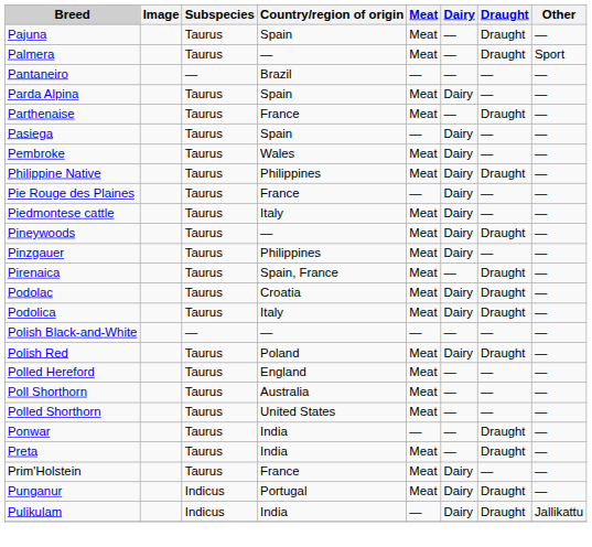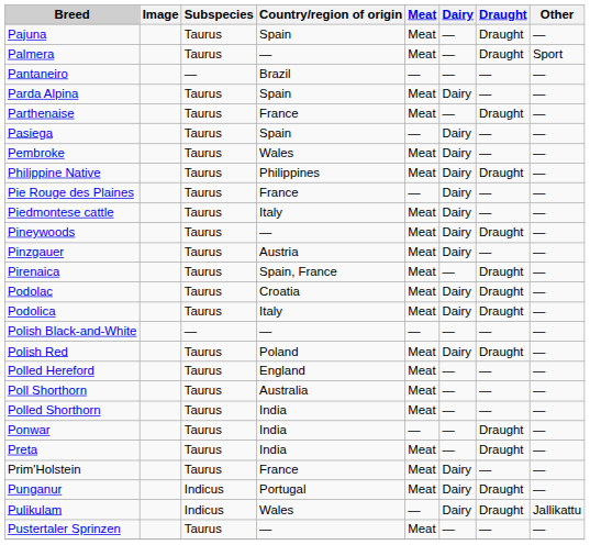Pinzgauer | Country/region of origin: Philippines -> Austria
Polled Shorthorn | Country/region of origin: United States -> India
Pulikulam | Country/region of origin: India -> Wales
+ row: Pustertaler Sprinzen | Taurus | — | Meat | — | — | —
